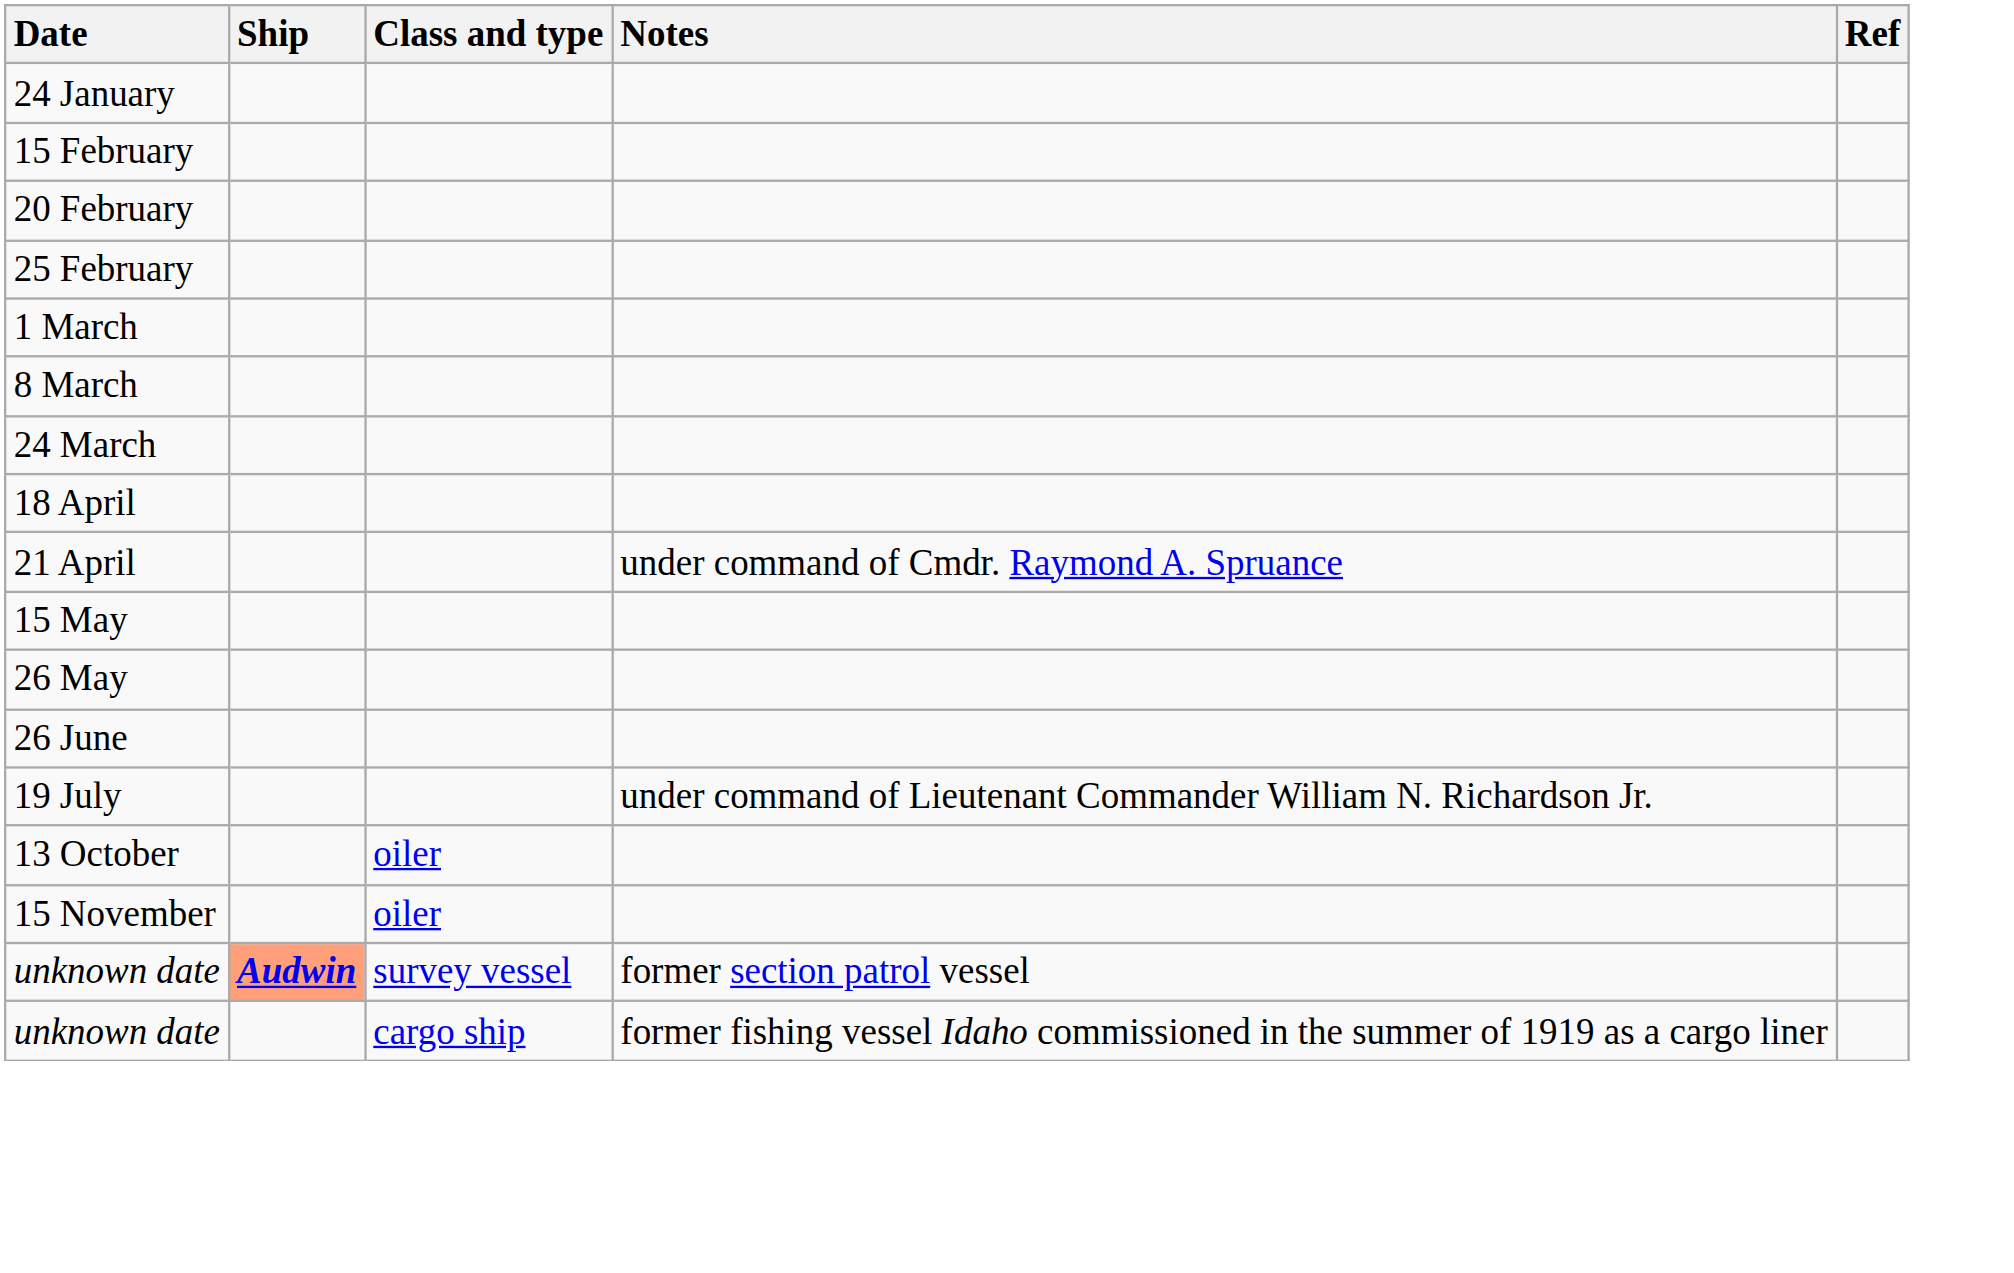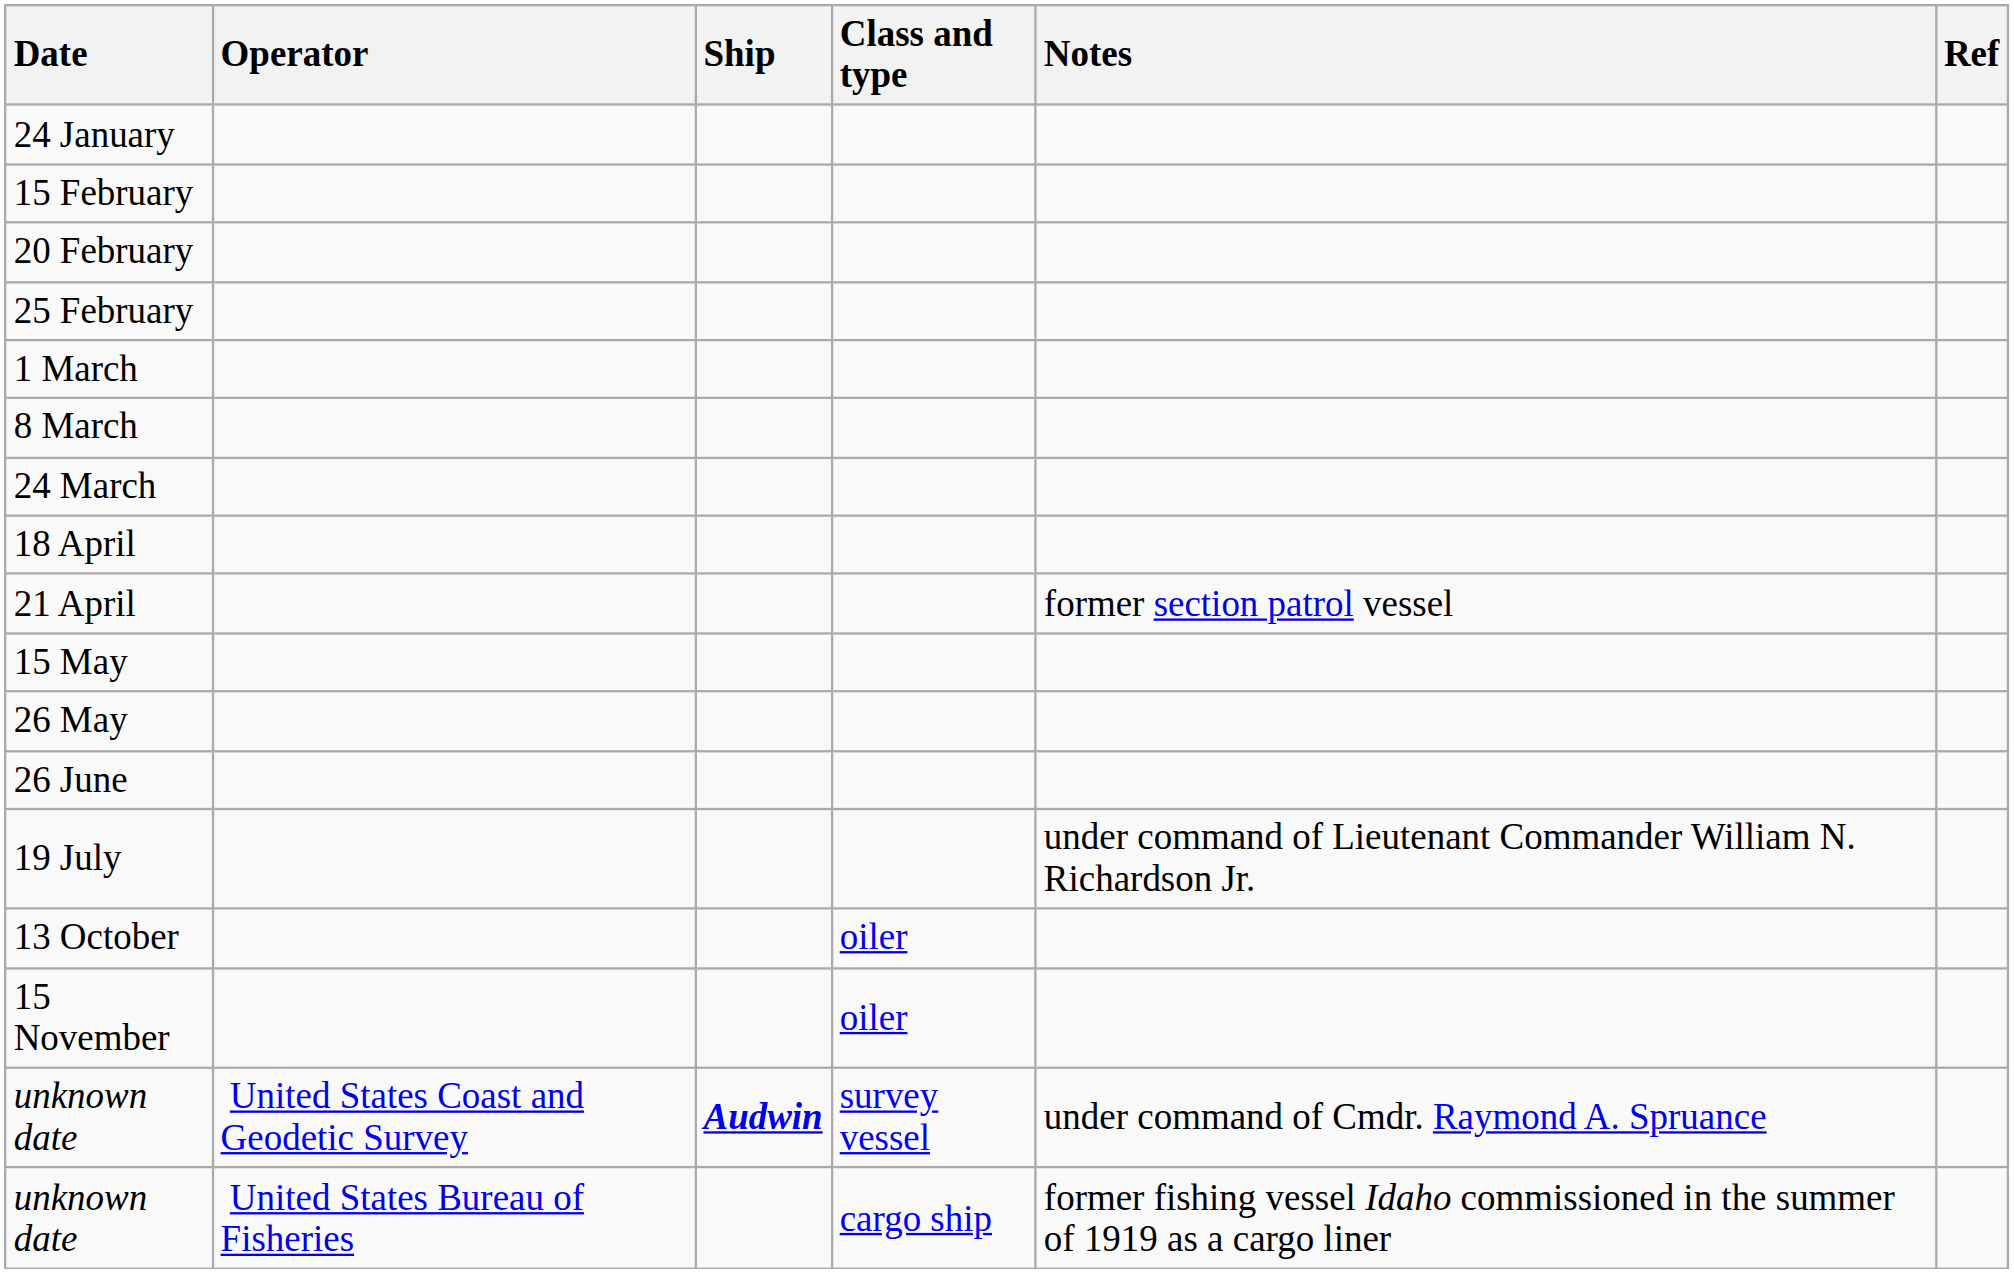+ column: Operator | United States Coast and Geodetic Survey | United States Bureau of Fisheries
21 April | Notes: under command of Cmdr. Raymond A. Spruance -> former section patrol vessel
unknown date / survey vessel | Ship: lightsalmon background -> no background
unknown date / survey vessel | Notes: former section patrol vessel -> under command of Cmdr. Raymond A. Spruance
